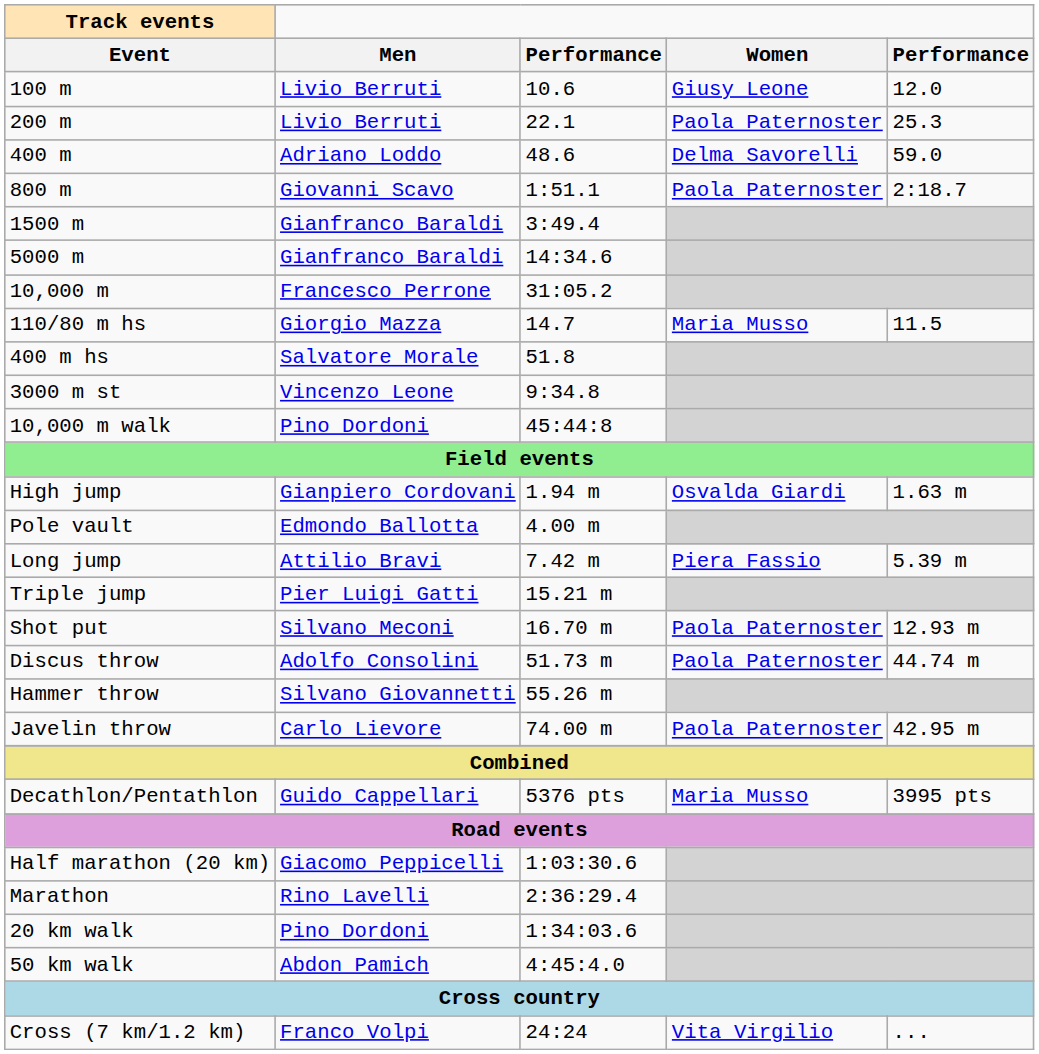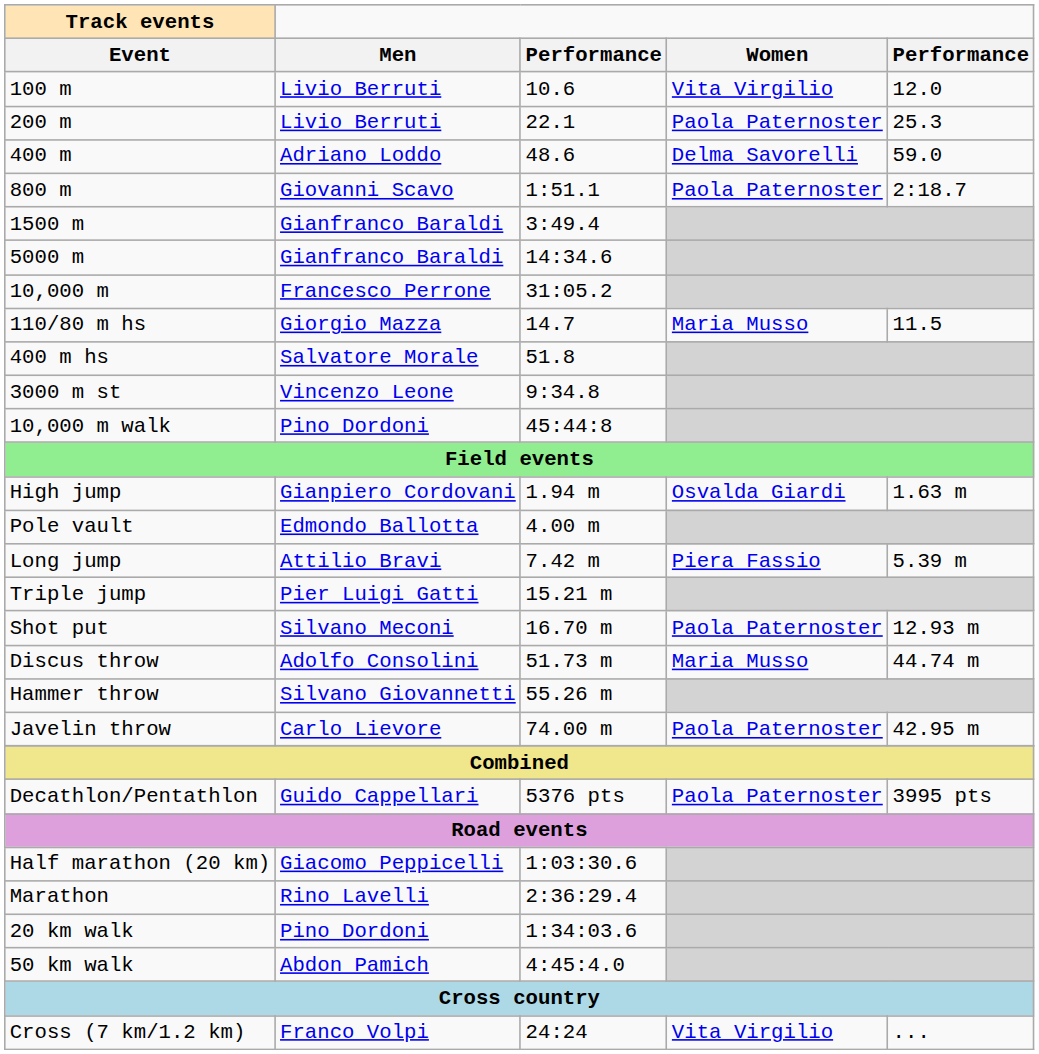100 m | Women: Giusy Leone -> Vita Virgilio
Discus throw | Women: Paola Paternoster -> Maria Musso
Decathlon/Pentathlon | Women: Maria Musso -> Paola Paternoster
